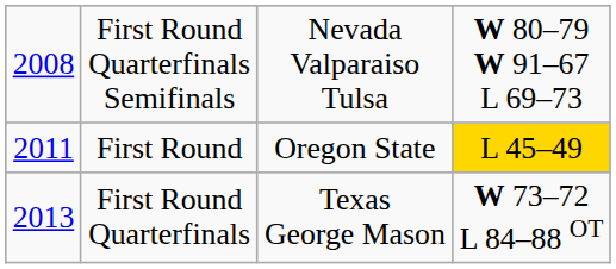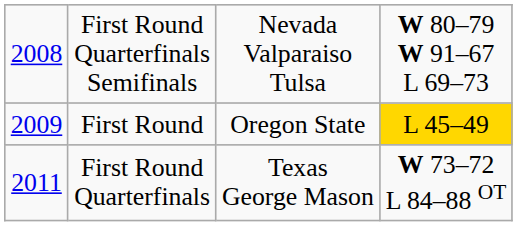First Round | column 1: 2011 -> 2009
First Round Quarterfinals | column 1: 2013 -> 2011
